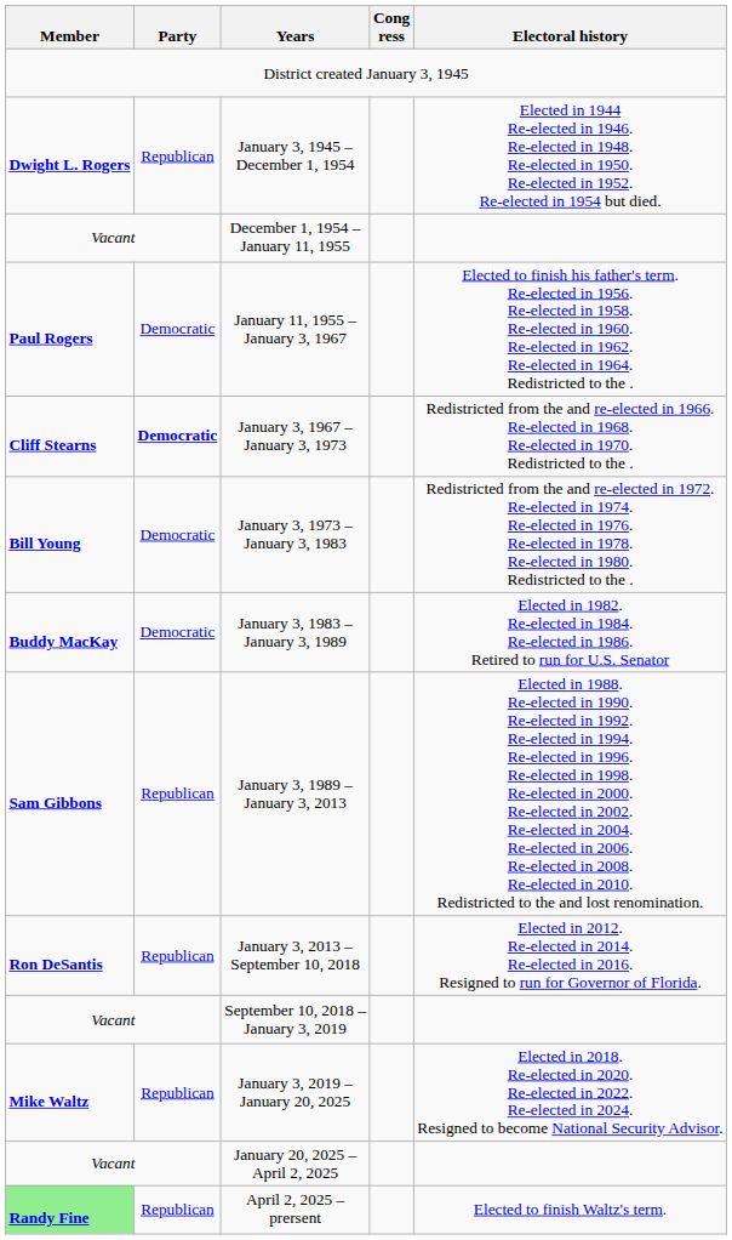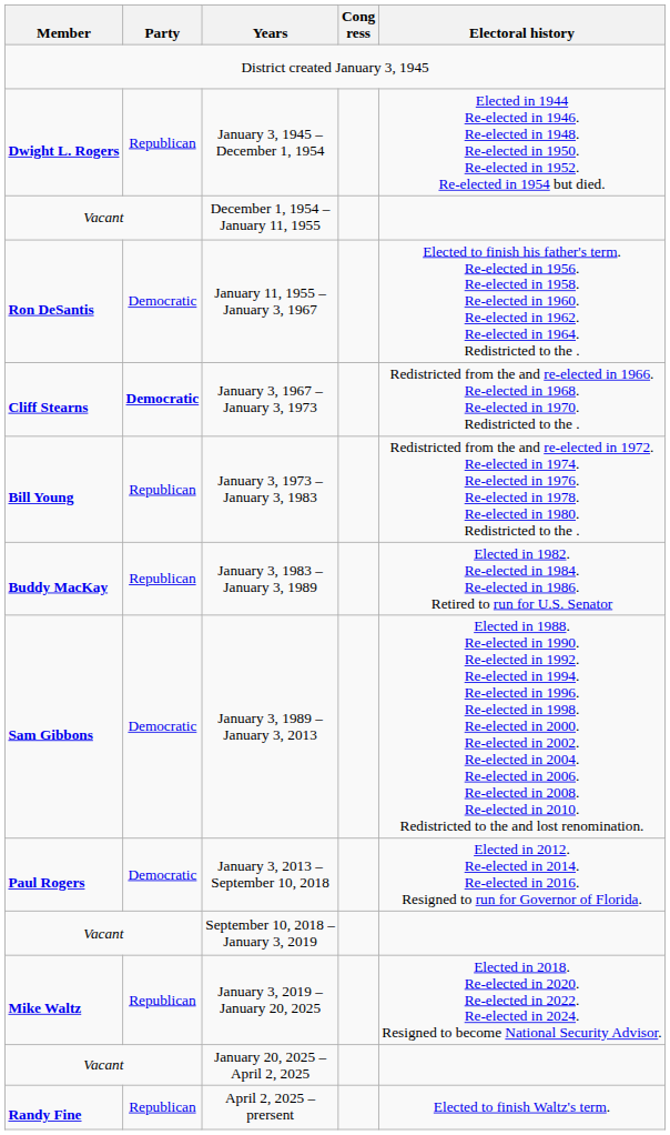January 11, 1955 – January 3, 1967 | Member: Paul Rogers -> Ron DeSantis
January 3, 1973 – January 3, 1983 | Party: Democratic -> Republican
January 3, 1983 – January 3, 1989 | Party: Democratic -> Republican
January 3, 1989 – January 3, 2013 | Party: Republican -> Democratic
January 3, 2013 – September 10, 2018 | Member: Ron DeSantis -> Paul Rogers
January 3, 2013 – September 10, 2018 | Party: Republican -> Democratic
April 2, 2025 – prersent | Member: lightgreen background -> no background
